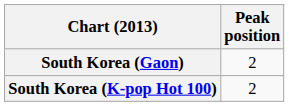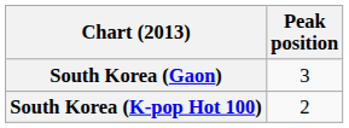South Korea (Gaon) | Peak position: 2 -> 3
